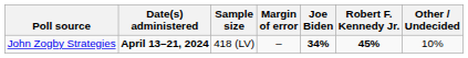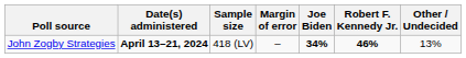John Zogby Strategies | Robert F. Kennedy Jr.: 45% -> 46%
John Zogby Strategies | Other / Undecided: 10% -> 13%
